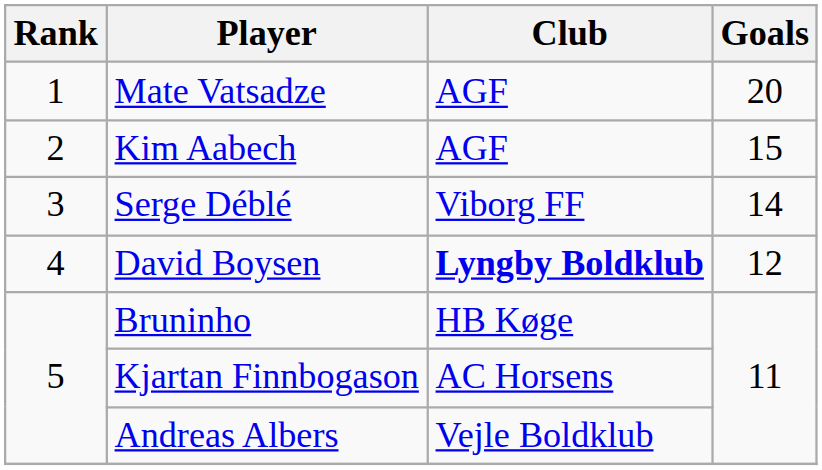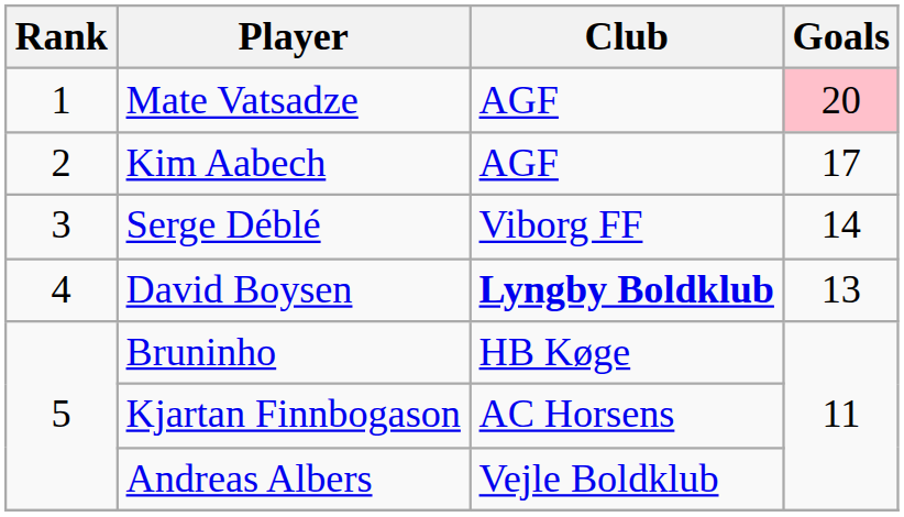Mate Vatsadze | Goals: no background -> pink background
Kim Aabech | Goals: 15 -> 17
David Boysen | Goals: 12 -> 13
